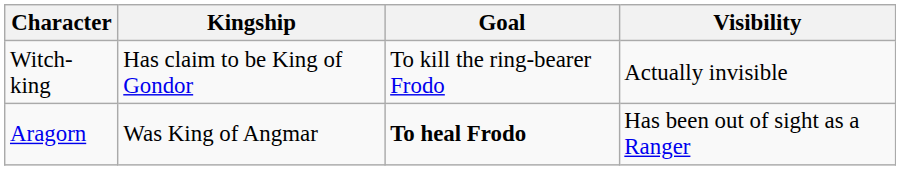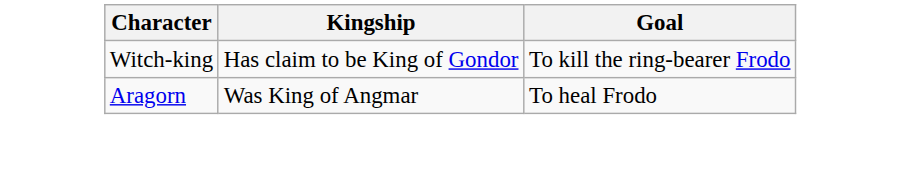- column: Visibility | Actually invisible | Has been out of sight as a Ranger
Aragorn | Goal: bold -> normal
